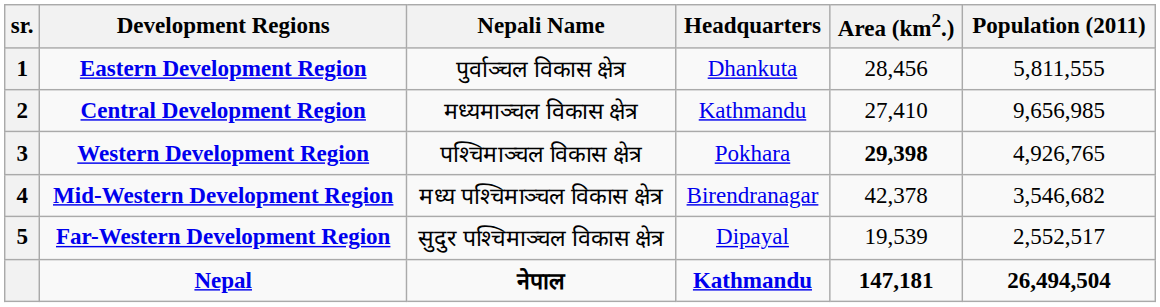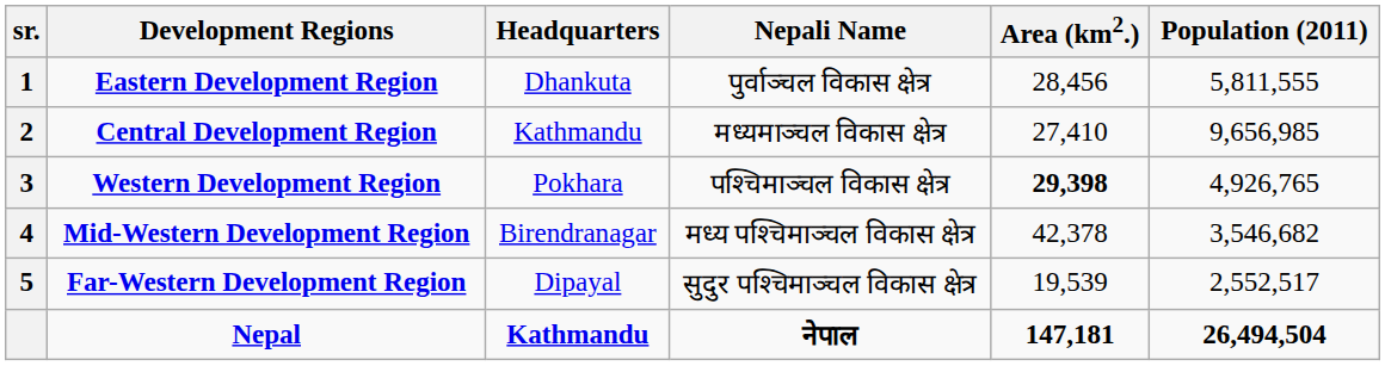columns swapped: Nepali Name <-> Headquarters
